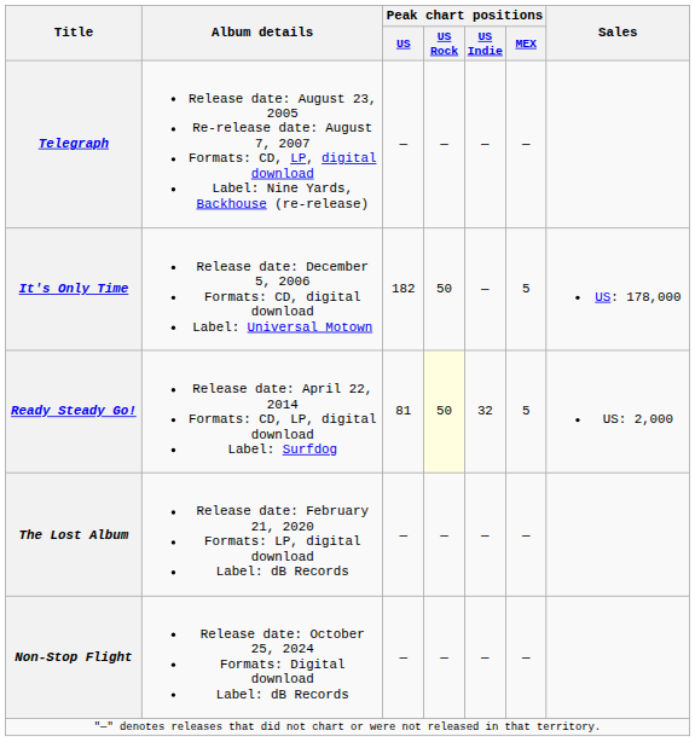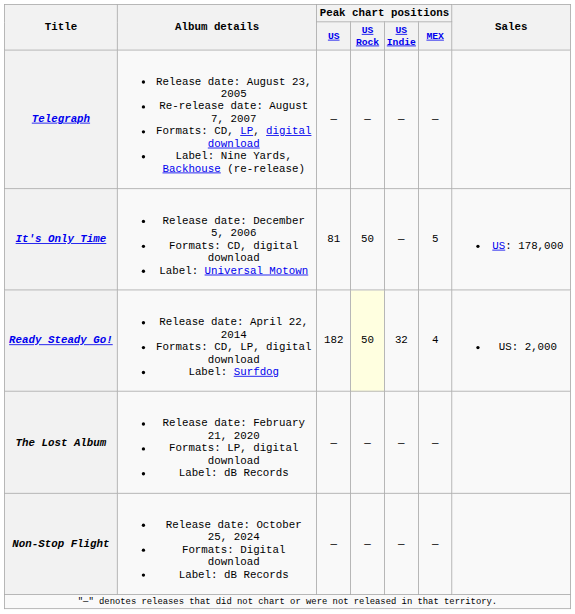It's Only Time | Peak chart positions / US: 182 -> 81
Ready Steady Go! | Peak chart positions / US: 81 -> 182
Ready Steady Go! | Peak chart positions / MEX: 5 -> 4
